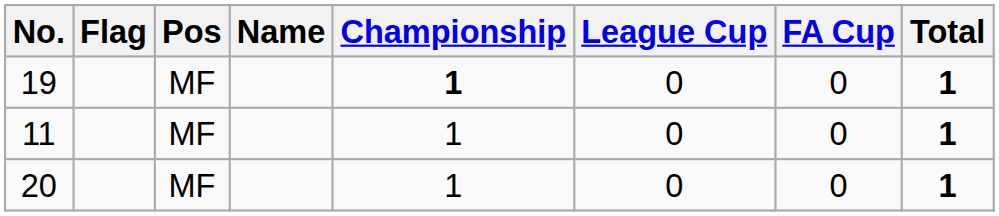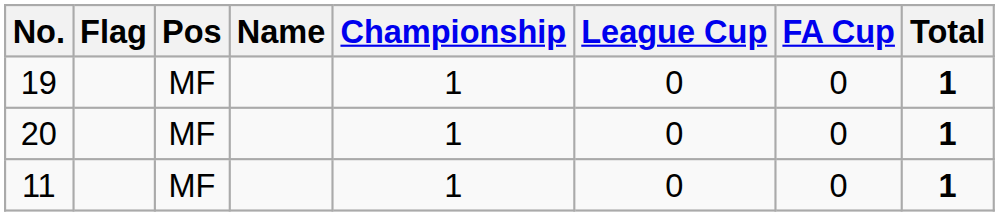19 | Championship: bold -> normal
rows swapped: 20 <-> 11
